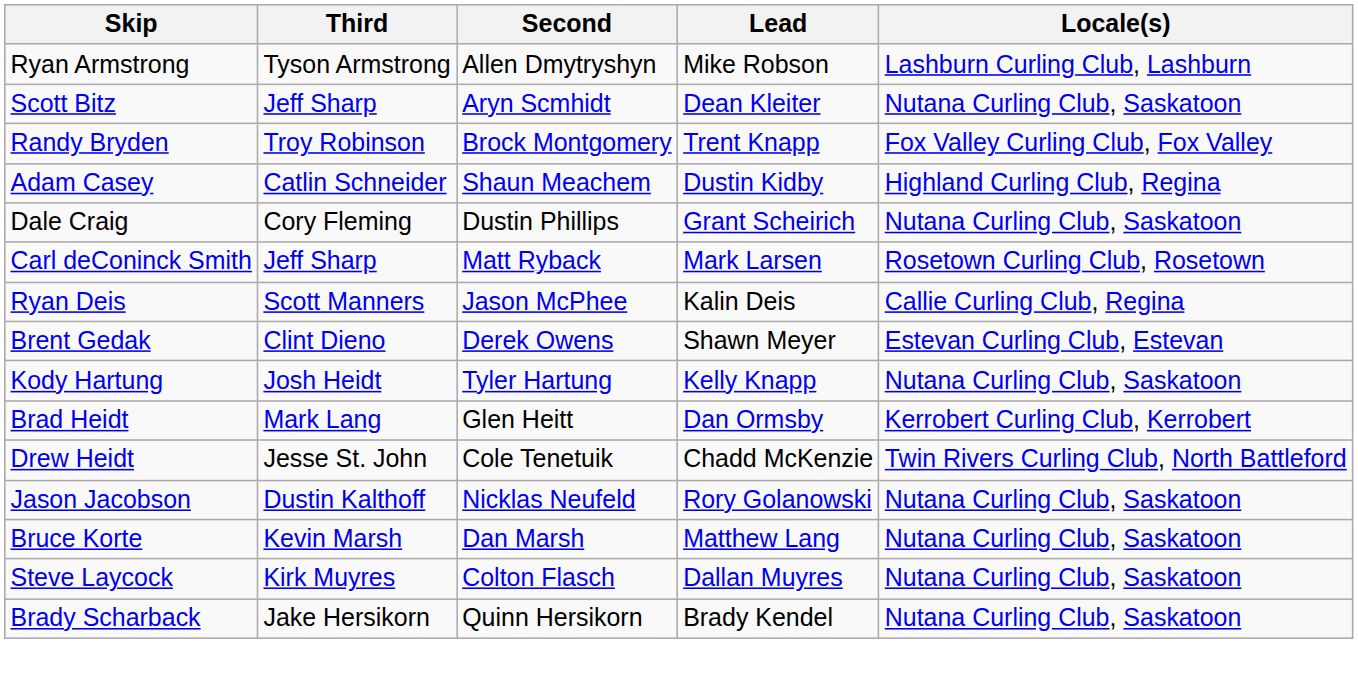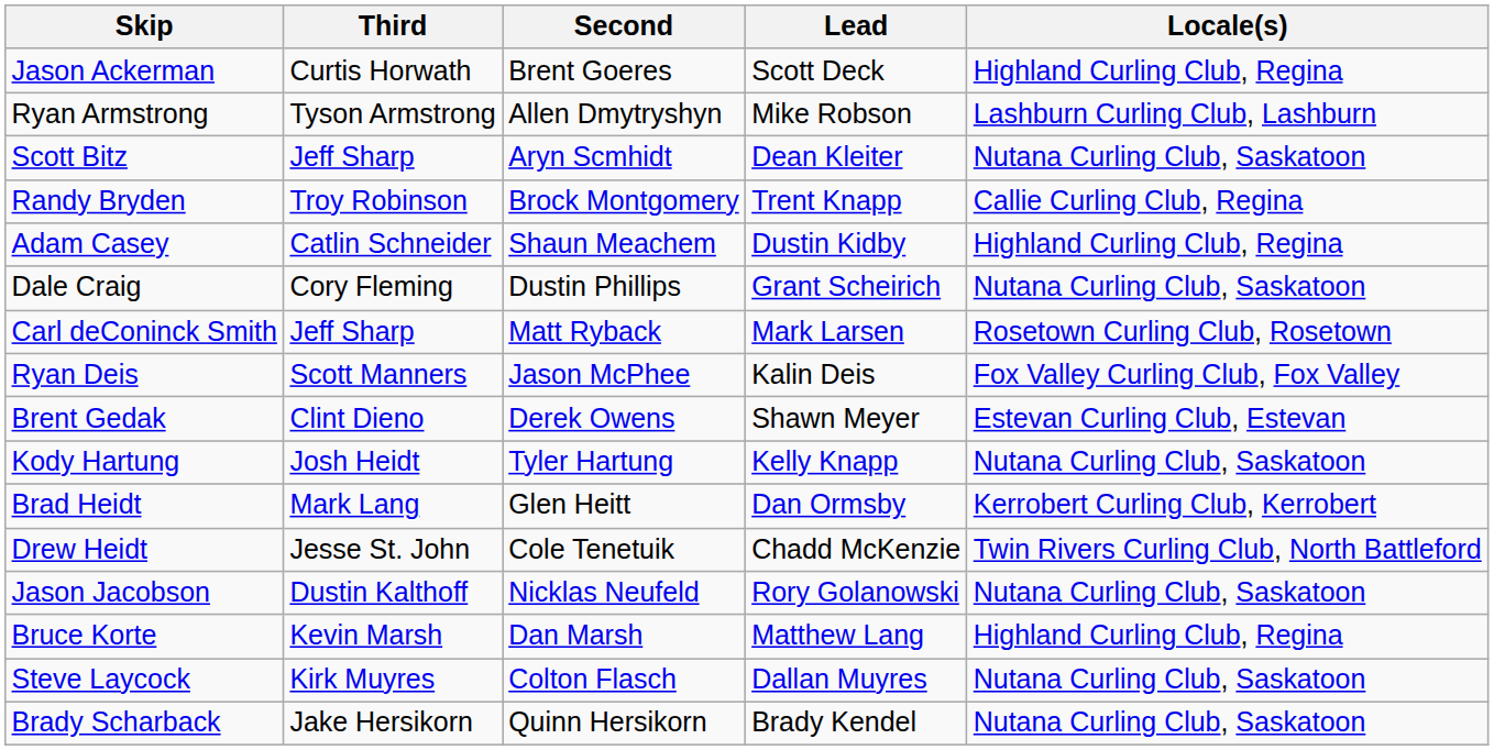+ row: Jason Ackerman | Curtis Horwath | Brent Goeres | Scott Deck | Highland Curling Club, Regina
Randy Bryden | Locale(s): Fox Valley Curling Club, Fox Valley -> Callie Curling Club, Regina
Ryan Deis | Locale(s): Callie Curling Club, Regina -> Fox Valley Curling Club, Fox Valley
Bruce Korte | Locale(s): Nutana Curling Club, Saskatoon -> Highland Curling Club, Regina
